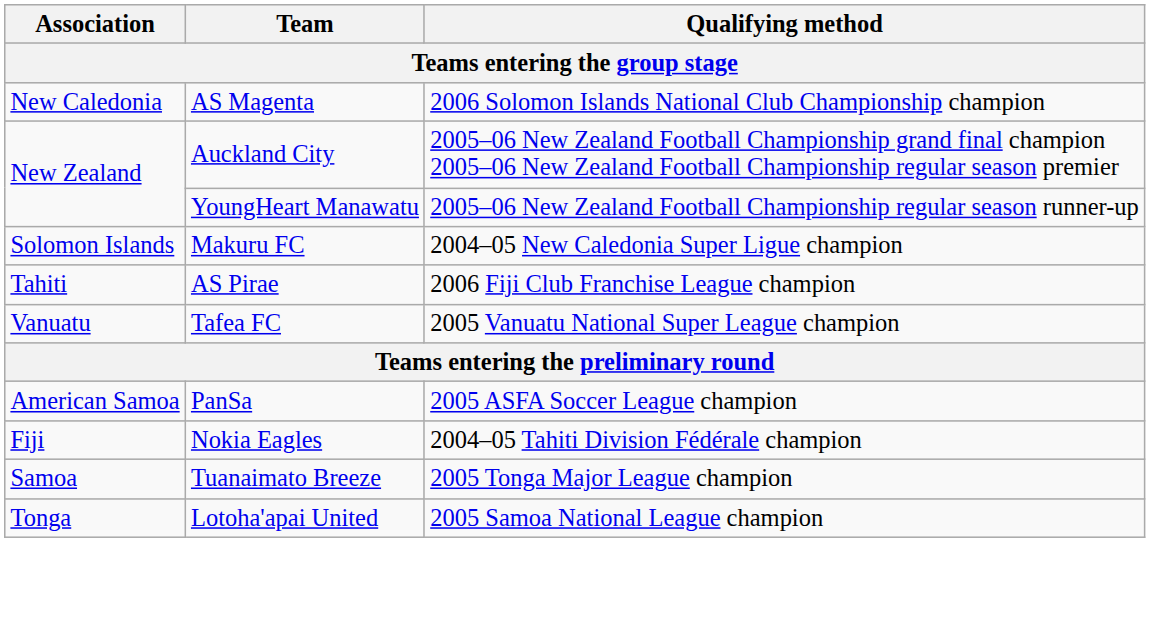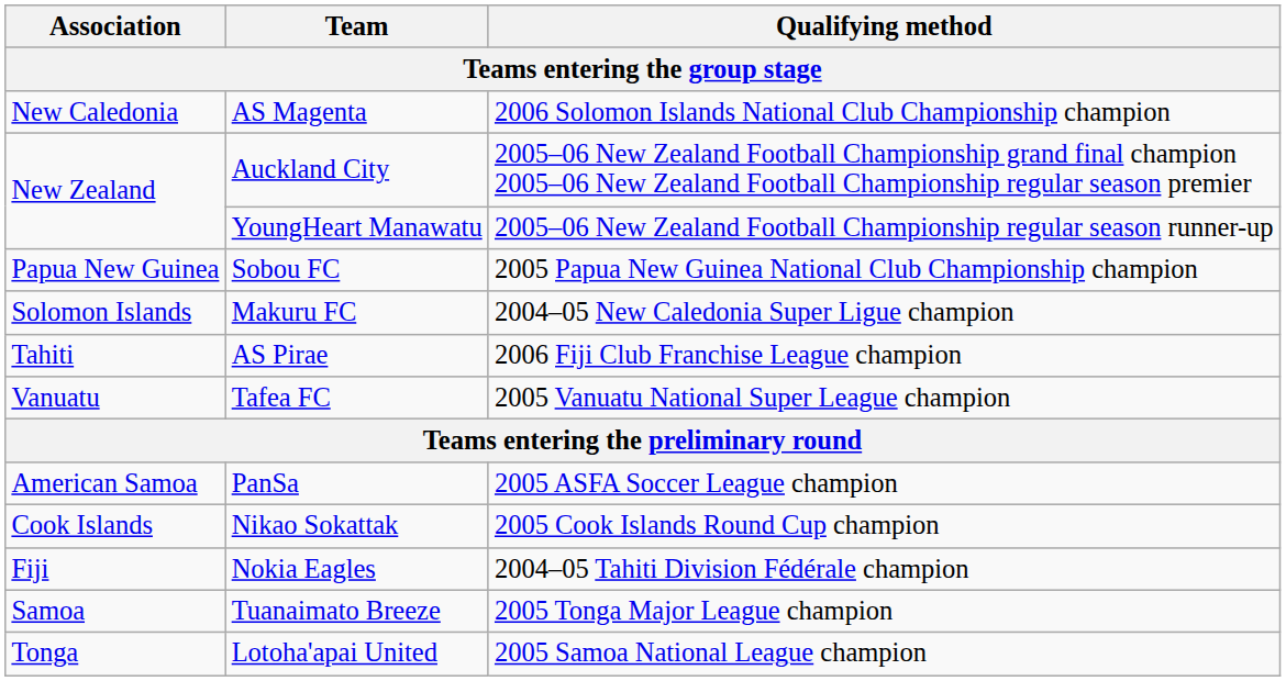+ row: Papua New Guinea | Sobou FC | 2005 Papua New Guinea National Club Championship champion
+ row: Cook Islands | Nikao Sokattak | 2005 Cook Islands Round Cup champion
